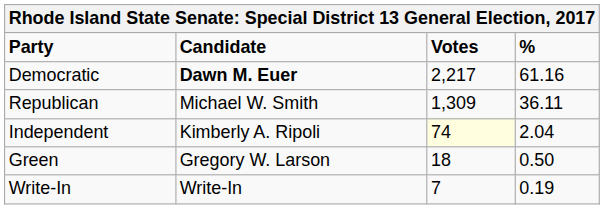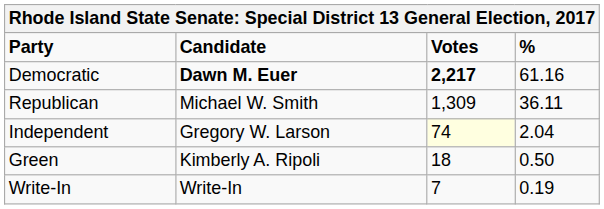Democratic | Votes: normal -> bold
Independent | Candidate: Kimberly A. Ripoli -> Gregory W. Larson
Green | Candidate: Gregory W. Larson -> Kimberly A. Ripoli
